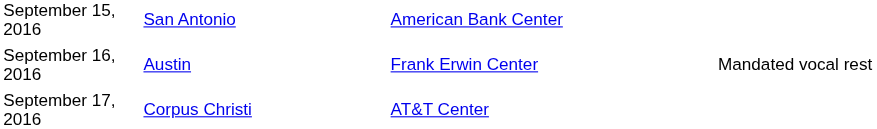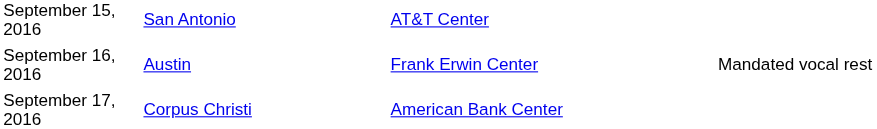September 15, 2016 | column 3: American Bank Center -> AT&T Center
September 17, 2016 | column 3: AT&T Center -> American Bank Center
